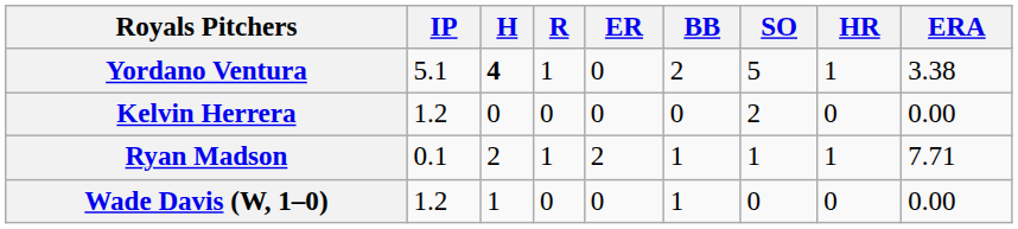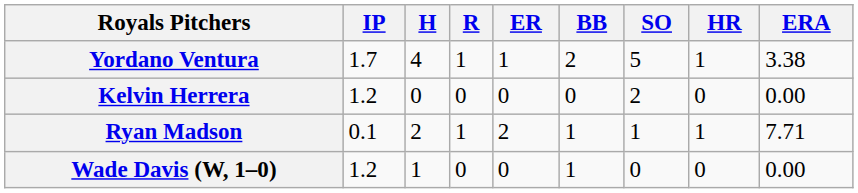Yordano Ventura | IP: 5.1 -> 1.7
Yordano Ventura | H: bold -> normal
Yordano Ventura | ER: 0 -> 1
